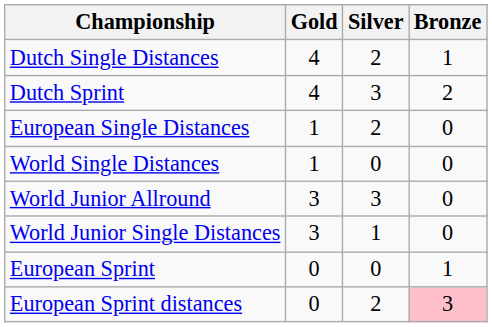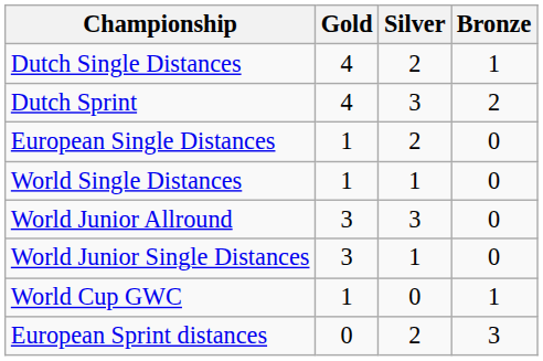World Single Distances | Silver: 0 -> 1
+ row: World Cup GWC | 1 | 0 | 1
- row: European Sprint | 0 | 0 | 1
European Sprint distances | Bronze: pink background -> no background
